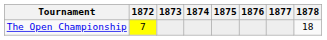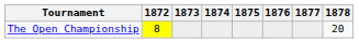The Open Championship | 1872: 7 -> 8
The Open Championship | 1878: 18 -> 20
